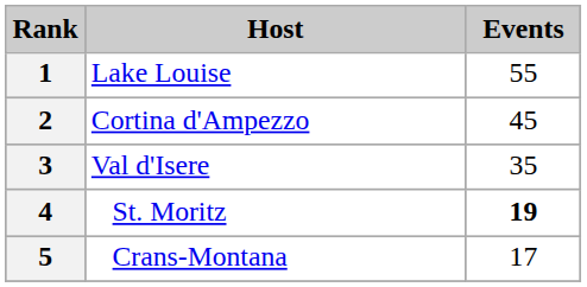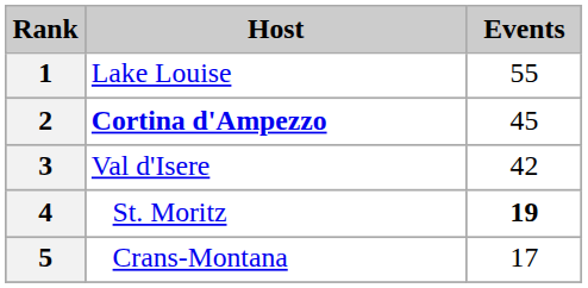2 | Host: normal -> bold
3 | Events: 35 -> 42
